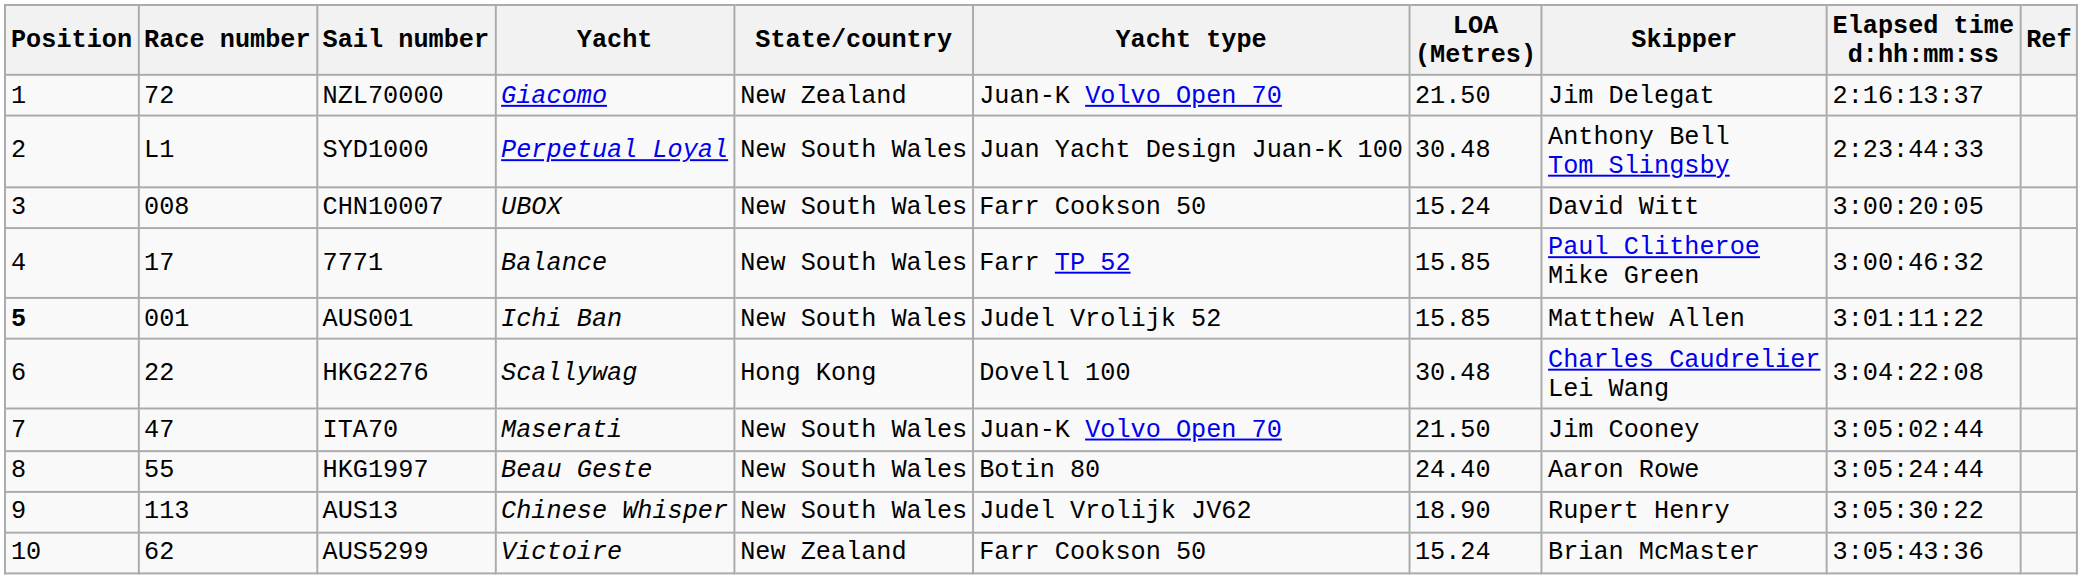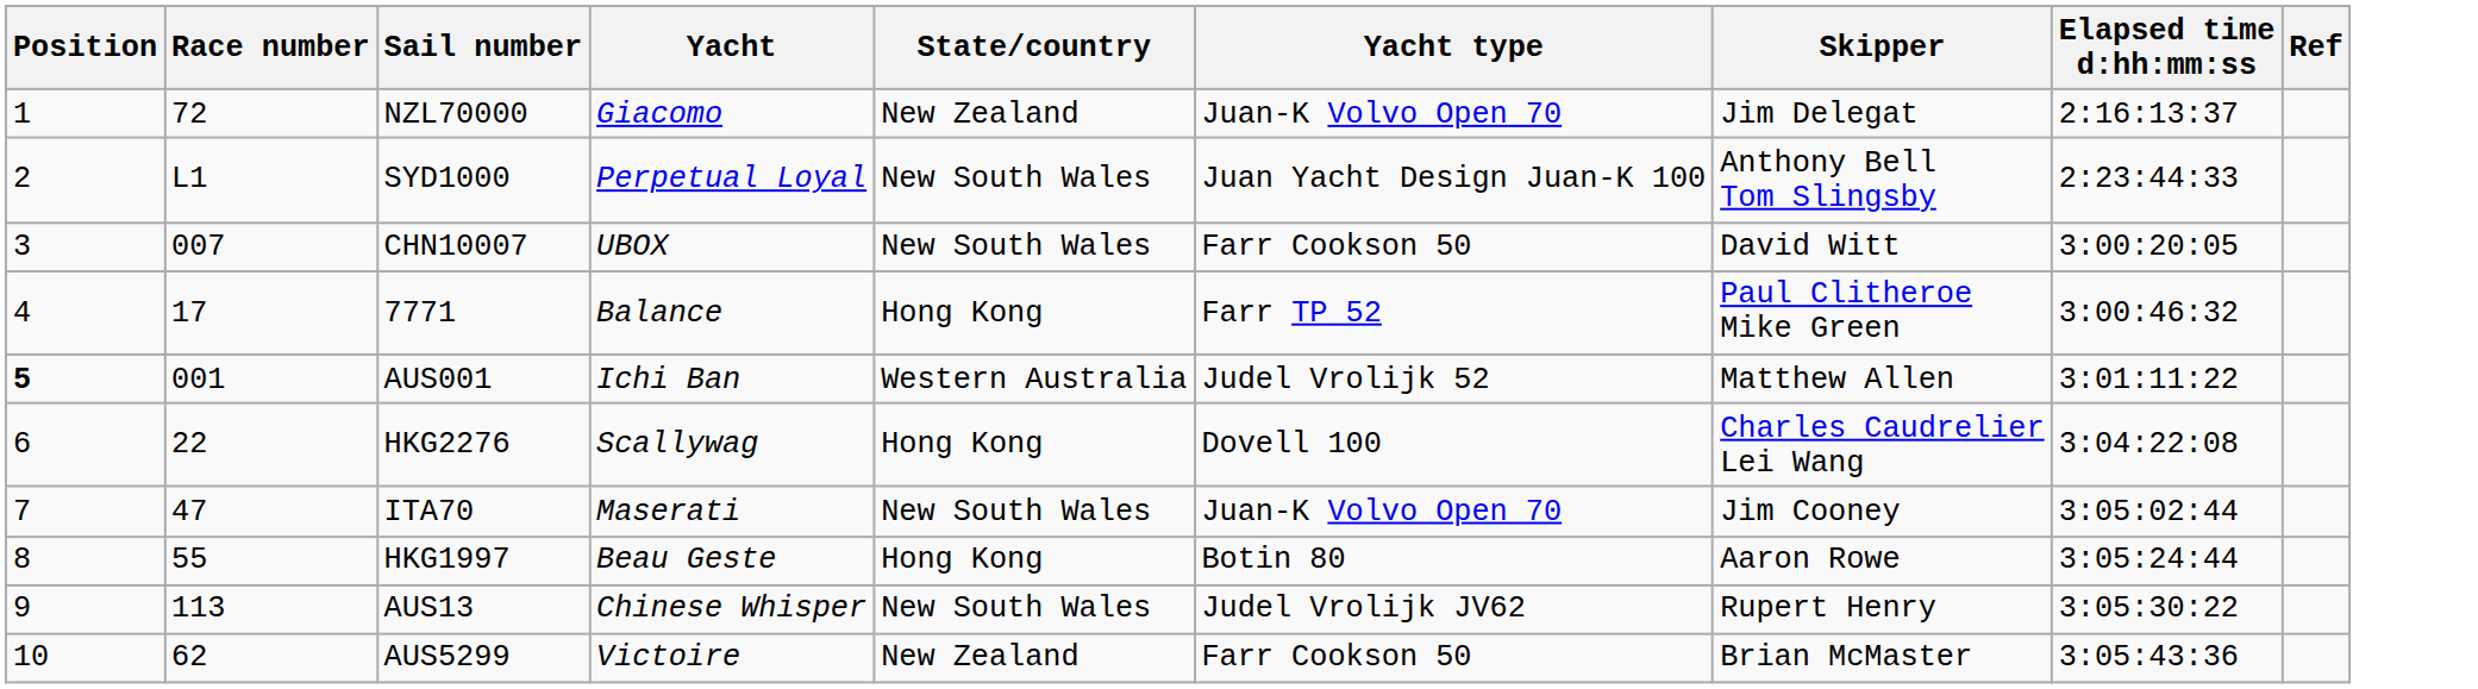- column: LOA (Metres) | 21.50 | 30.48 | 15.24 | 15.85 | 15.85 | 30.48 | 21.50 | 24.40 | 18.90 | 15.24
CHN10007 | Race number: 008 -> 007
7771 | State/country: New South Wales -> Hong Kong
AUS001 | State/country: New South Wales -> Western Australia
HKG1997 | State/country: New South Wales -> Hong Kong
